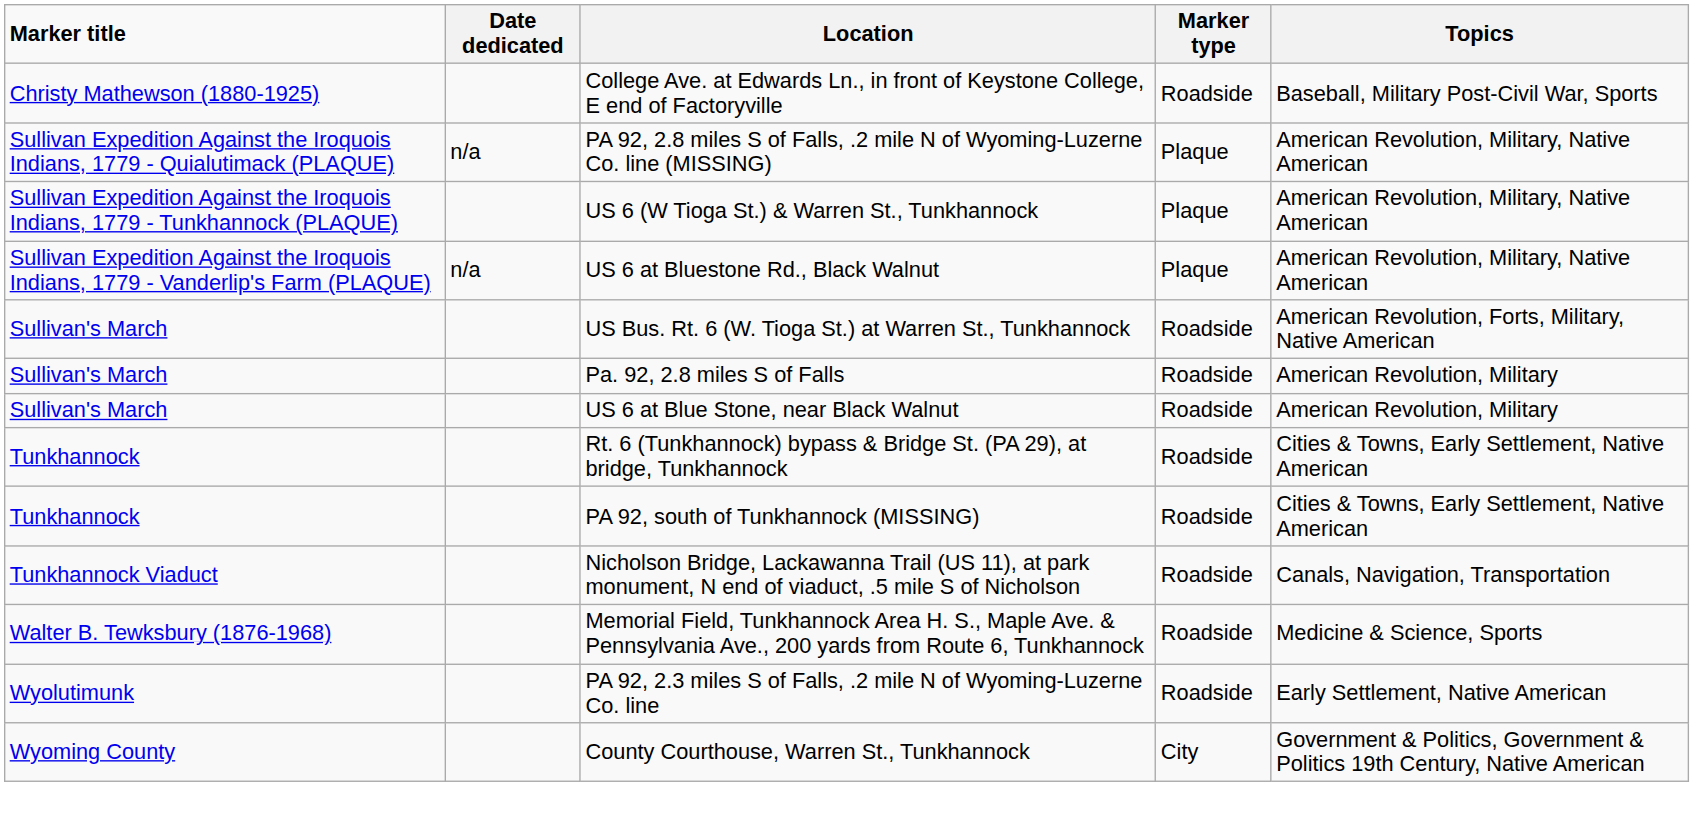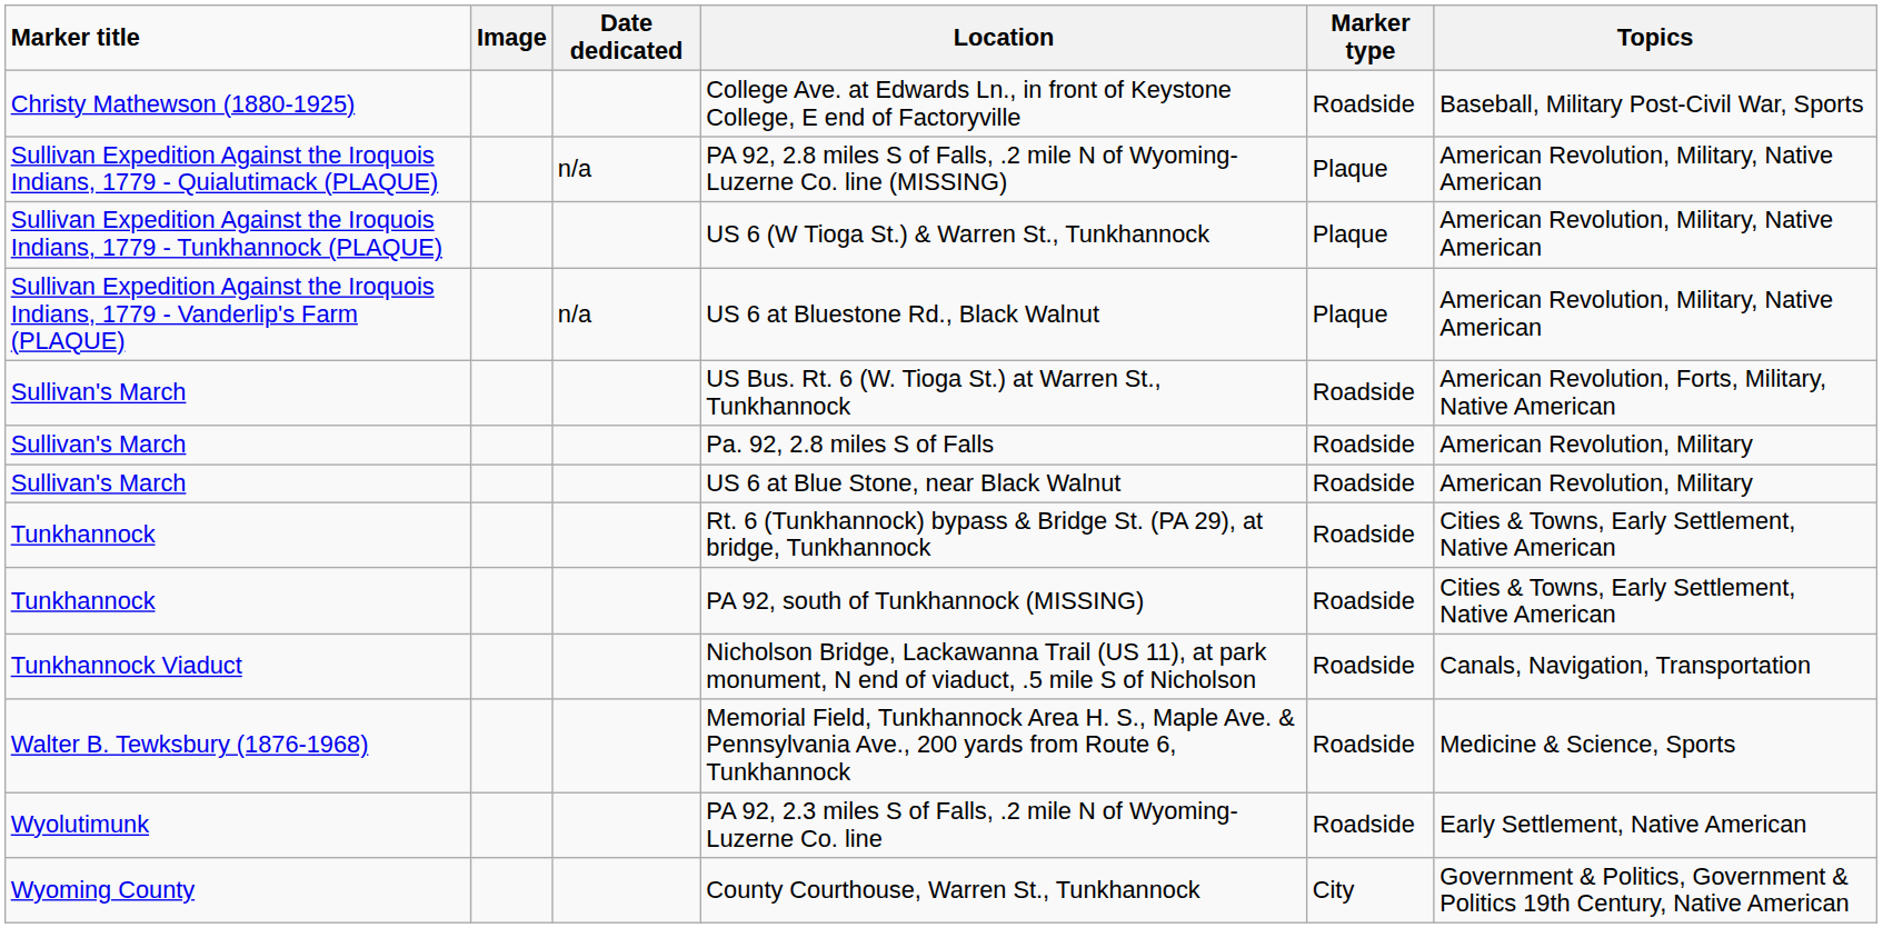+ column: Image
